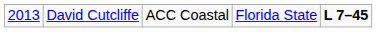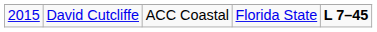David Cutcliffe | column 1: 2013 -> 2015
